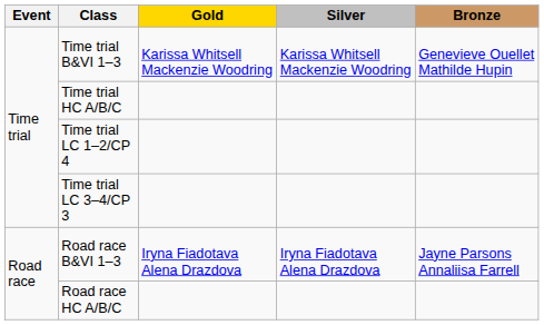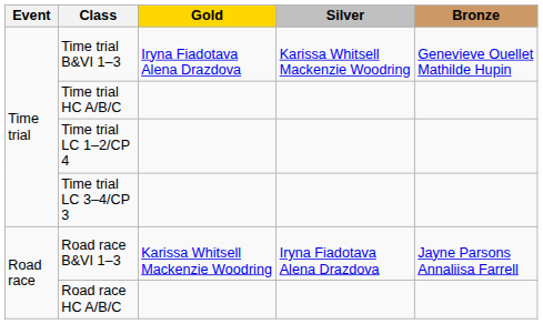Time trial B&VI 1–3 | Gold: Karissa Whitsell Mackenzie Woodring -> Iryna Fiadotava Alena Drazdova
Road race B&VI 1–3 | Gold: Iryna Fiadotava Alena Drazdova -> Karissa Whitsell Mackenzie Woodring
